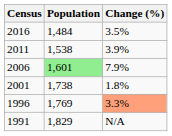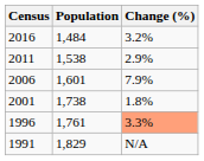2016 | Change (%): 3.5% -> 3.2%
2011 | Change (%): 3.9% -> 2.9%
2006 | Population: lightgreen background -> no background
1996 | Population: 1,769 -> 1,761
